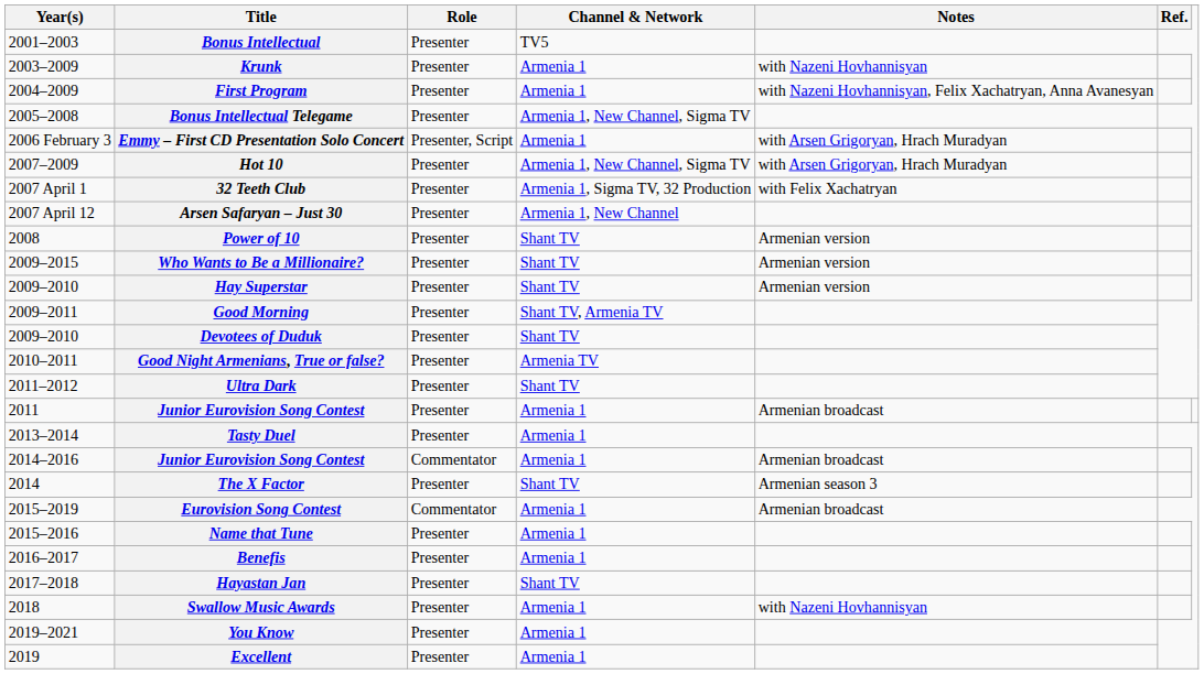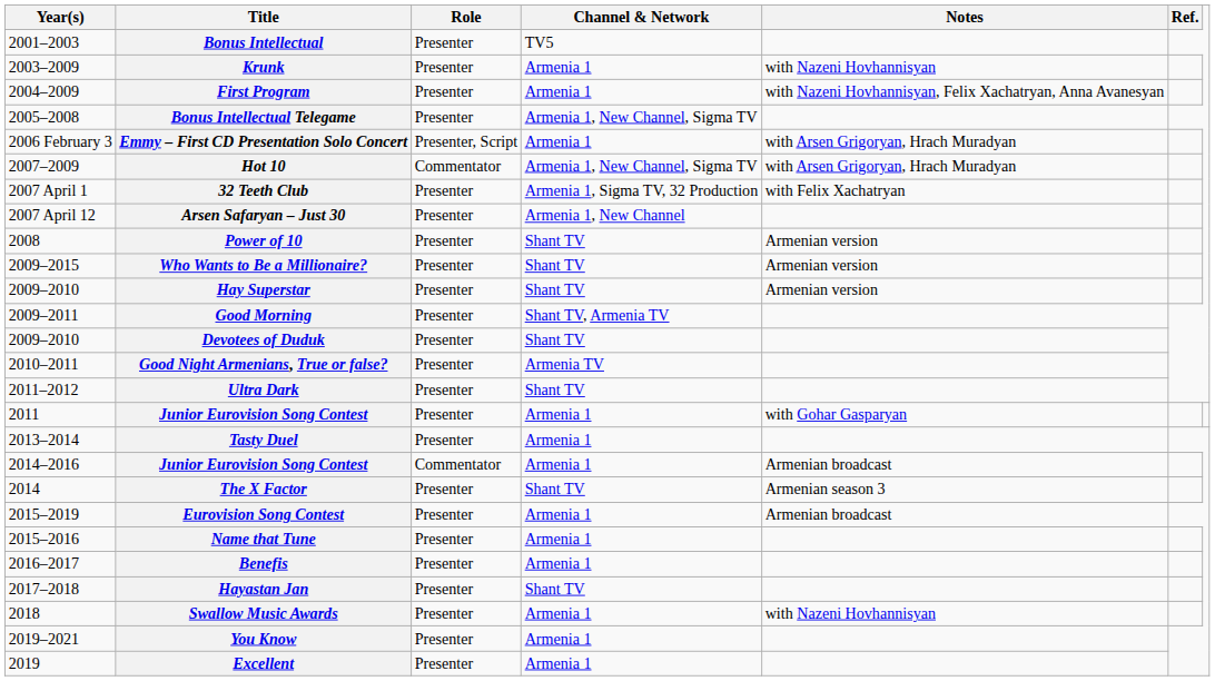Hot 10 | Role: Presenter -> Commentator
2011 / Junior Eurovision Song Contest | Notes: Armenian broadcast -> with Gohar Gasparyan
Eurovision Song Contest | Role: Commentator -> Presenter
